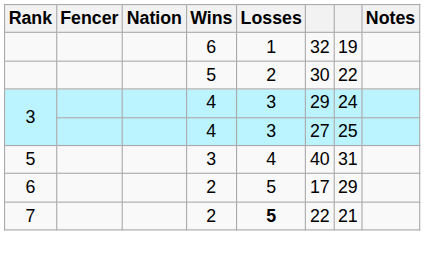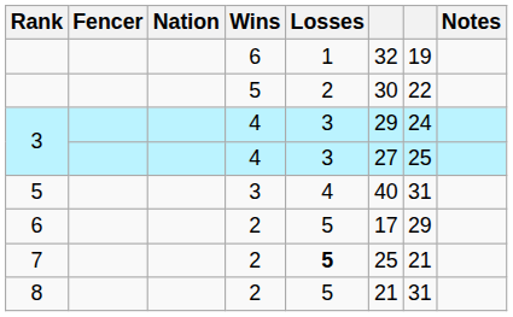7 | column 6: 22 -> 25
+ row: 8 | 2 | 5 | 21 | 31
